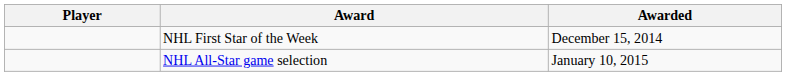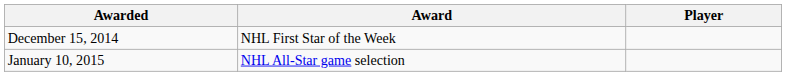columns swapped: Player <-> Awarded
